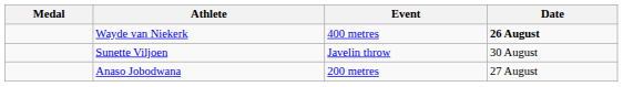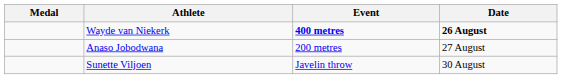Wayde van Niekerk | Event: normal -> bold
rows swapped: Anaso Jobodwana <-> Sunette Viljoen
